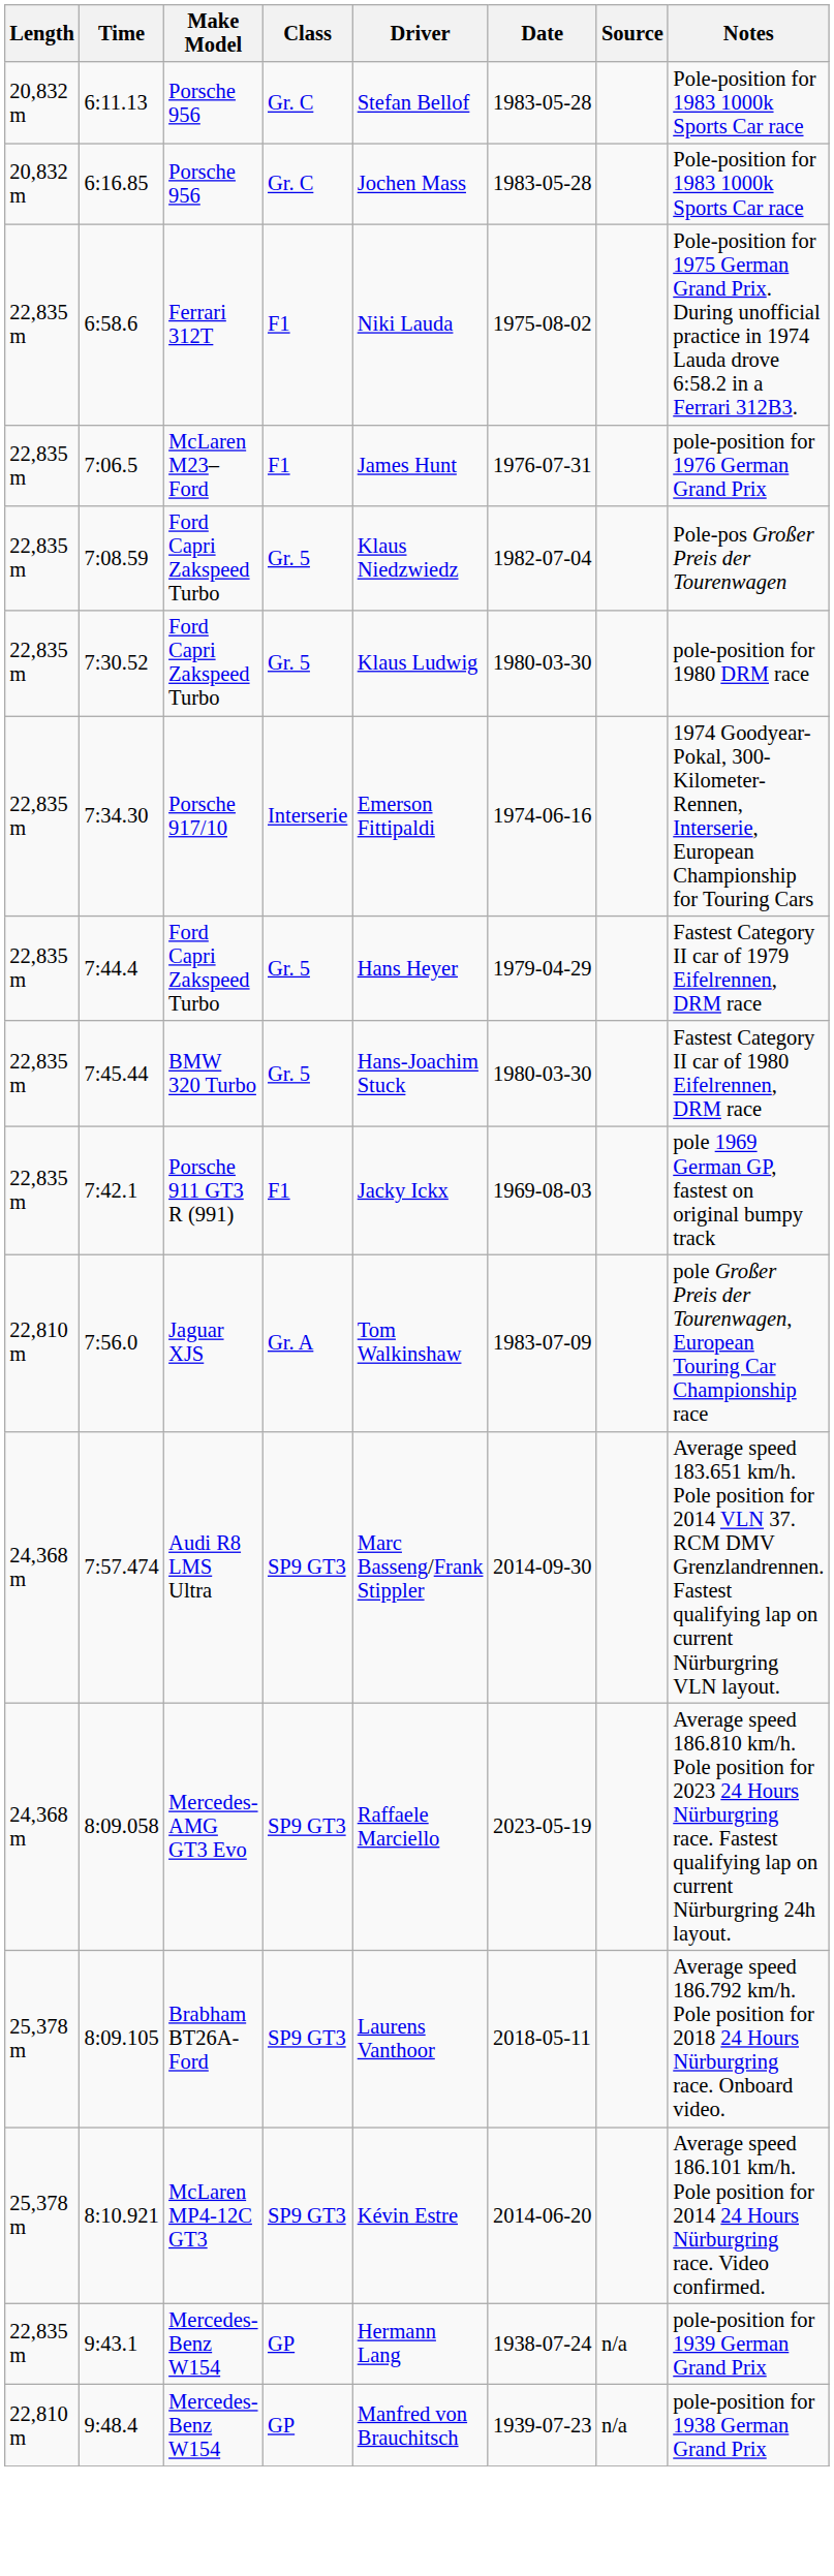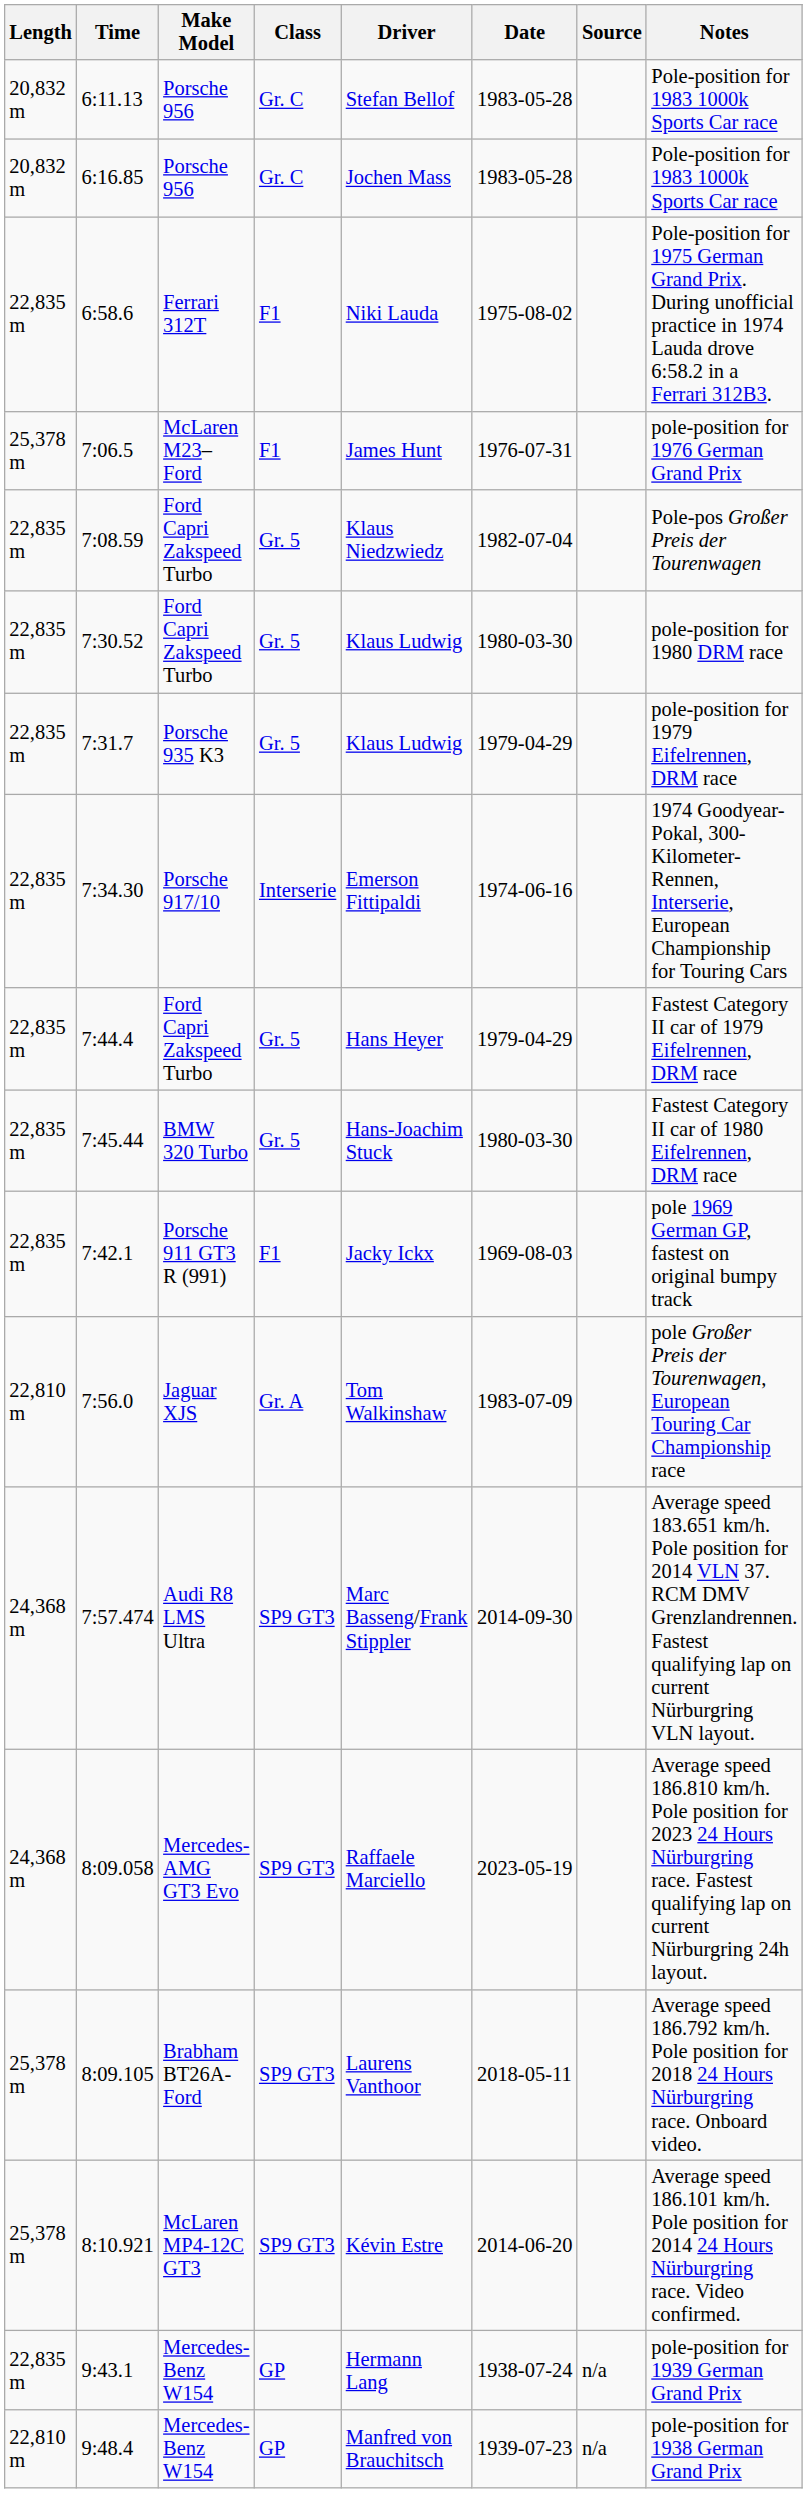7:06.5 | Length: 22,835 m -> 25,378 m
+ row: 22,835 m | 7:31.7 | Porsche 935 K3 | Gr. 5 | Klaus Ludwig | 1979-04-29 | pole-position for 1979 Eifelrennen, DRM race
